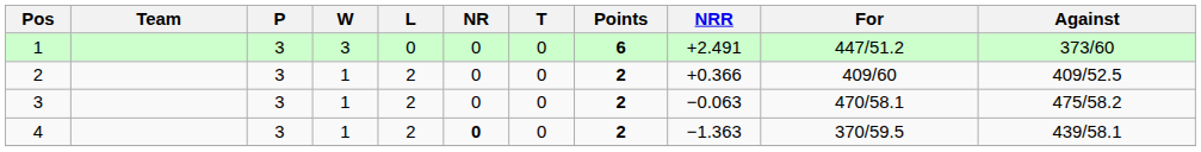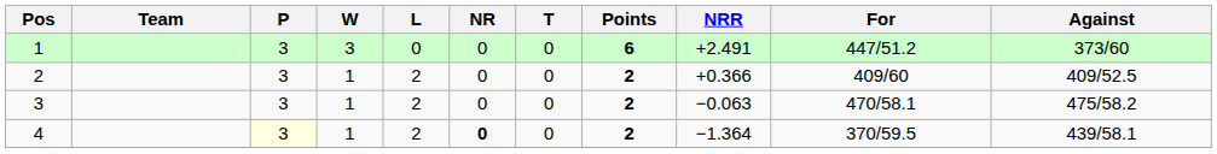4 | P: no background -> lightyellow background
4 | NRR: −1.363 -> −1.364
